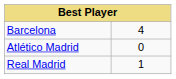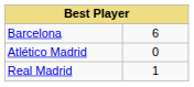Barcelona | column 2: 4 -> 6
